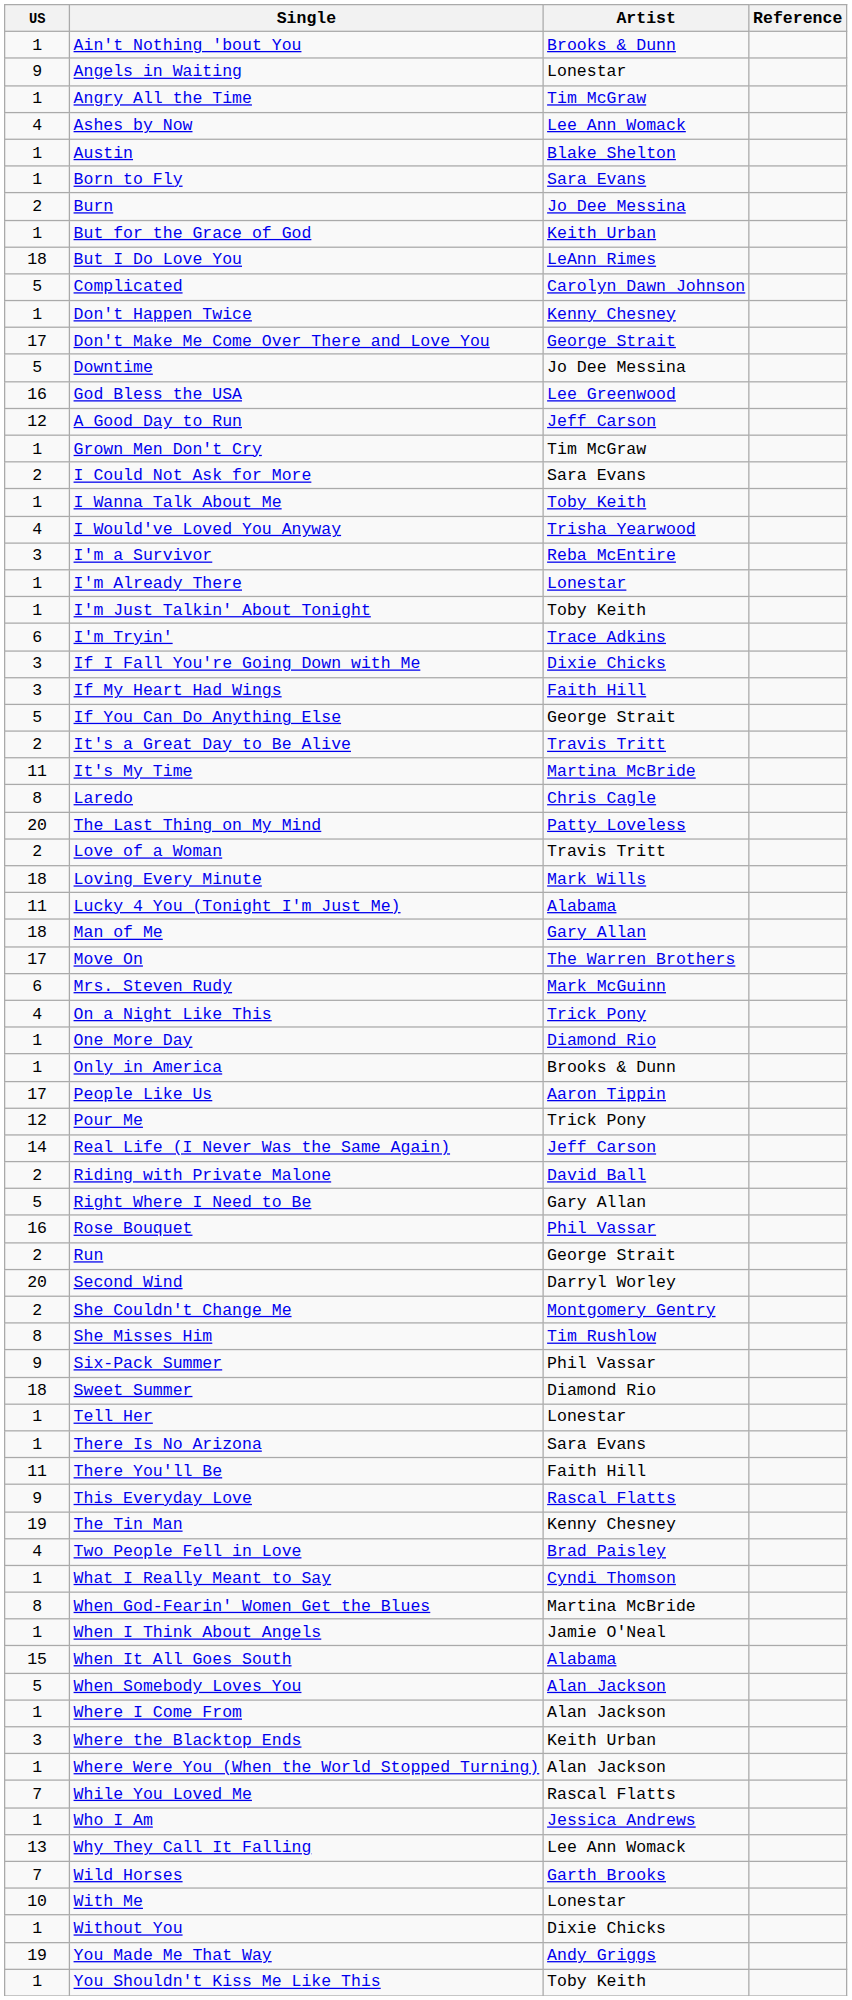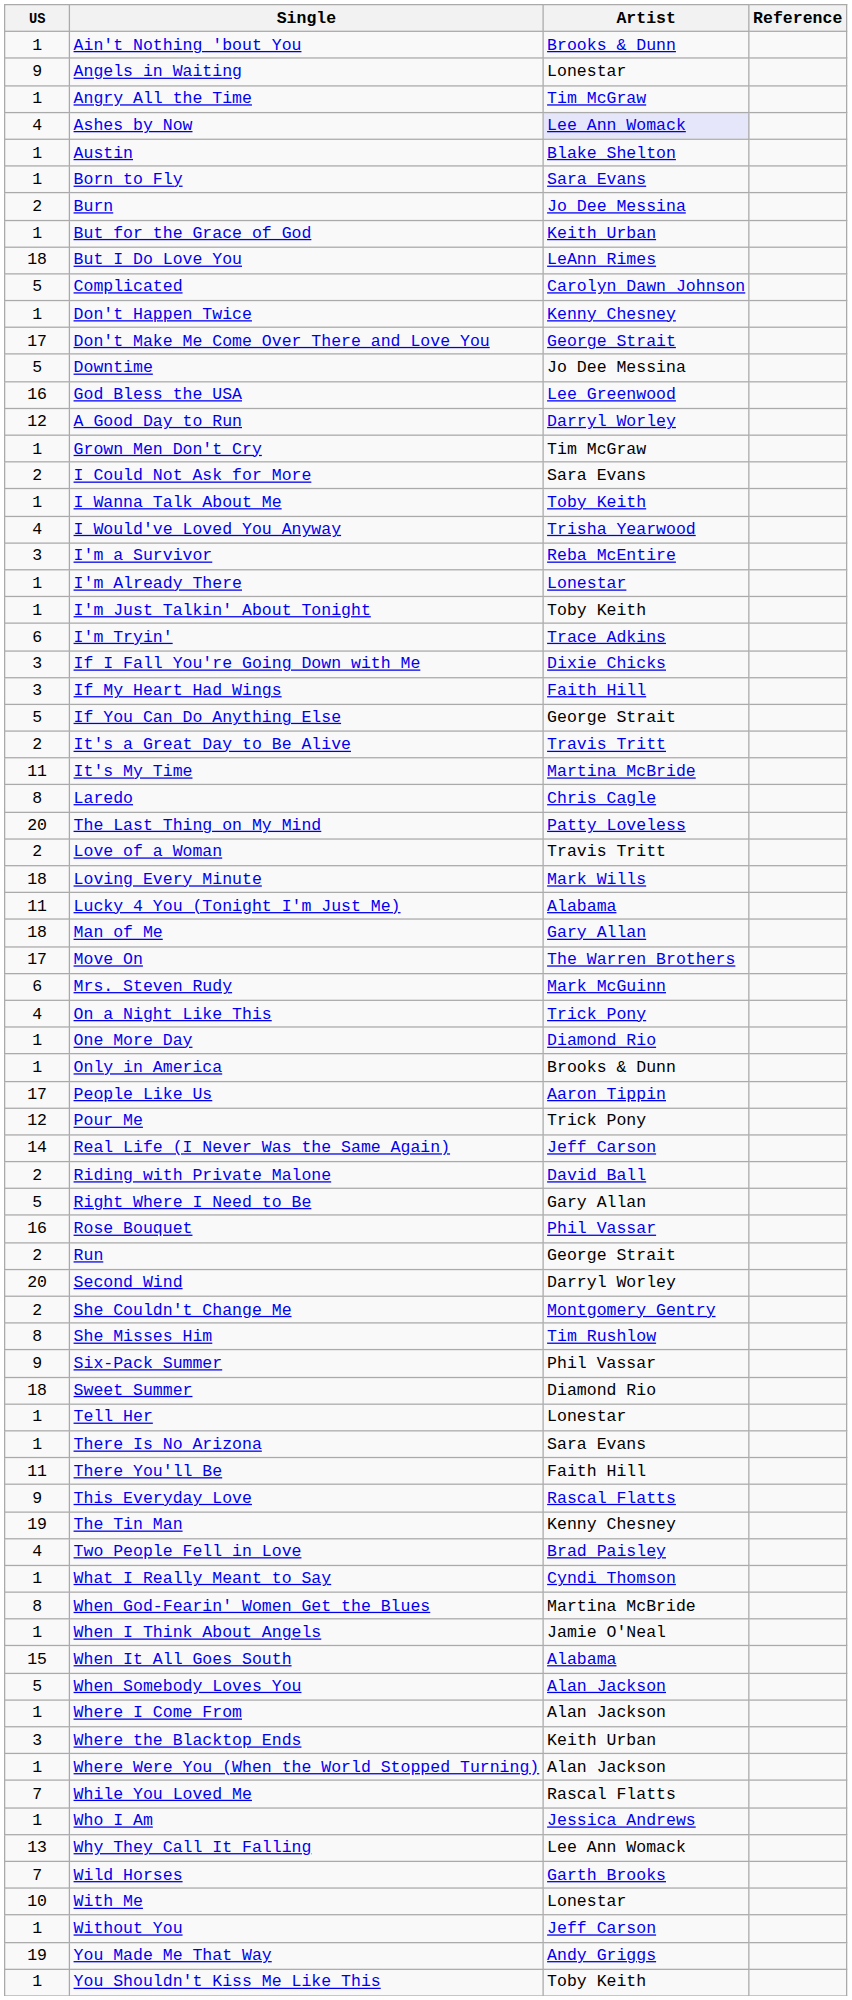Ashes by Now | Artist: no background -> lavender background
A Good Day to Run | Artist: Jeff Carson -> Darryl Worley
Without You | Artist: Dixie Chicks -> Jeff Carson
